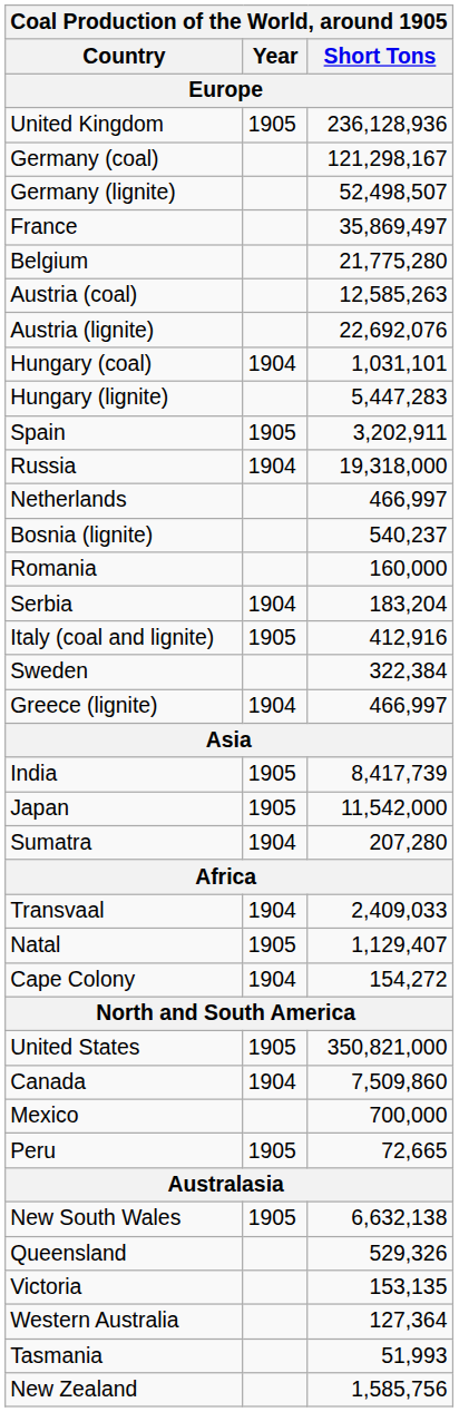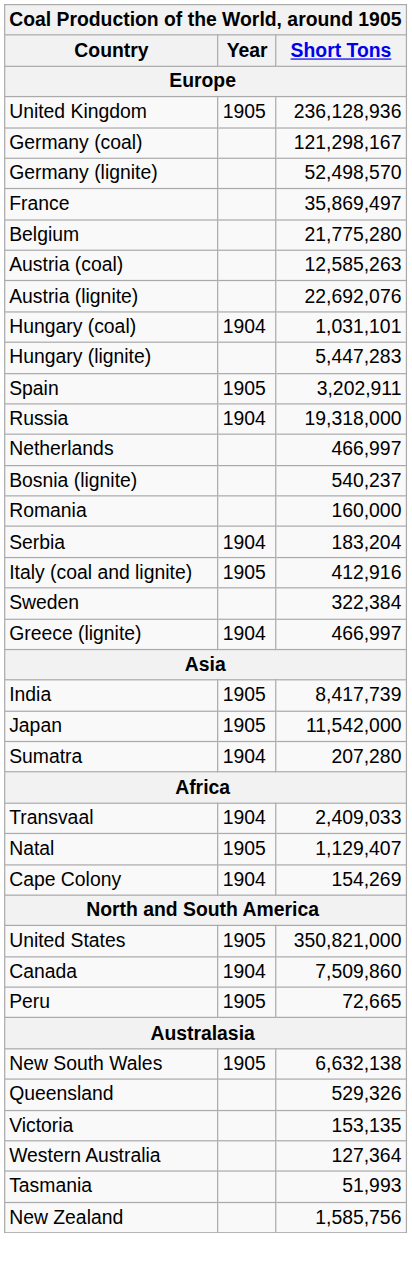Germany (lignite) | Short Tons: 52,498,507 -> 52,498,570
Cape Colony | Short Tons: 154,272 -> 154,269
- row: Mexico | 700,000
